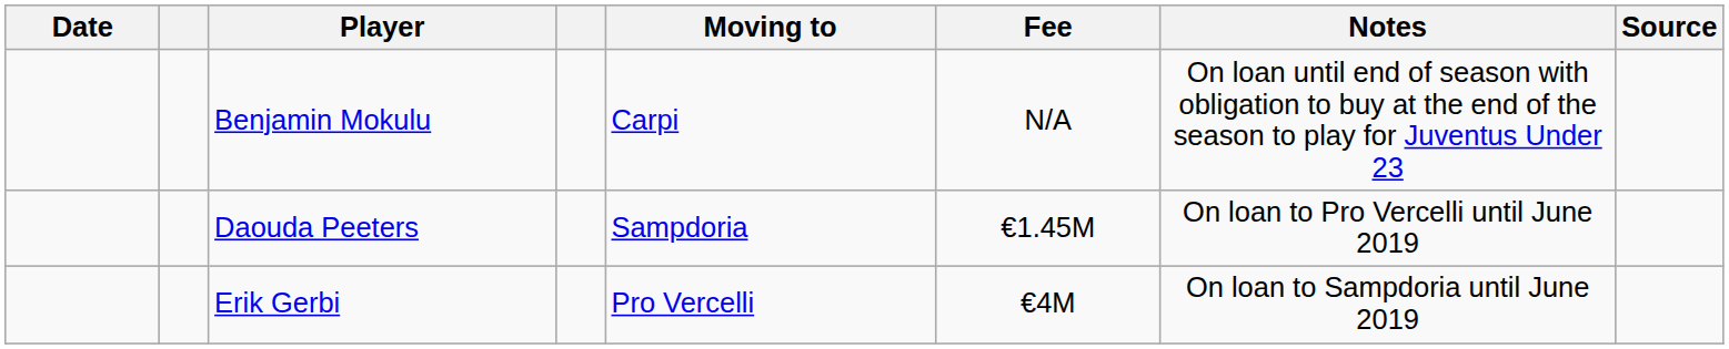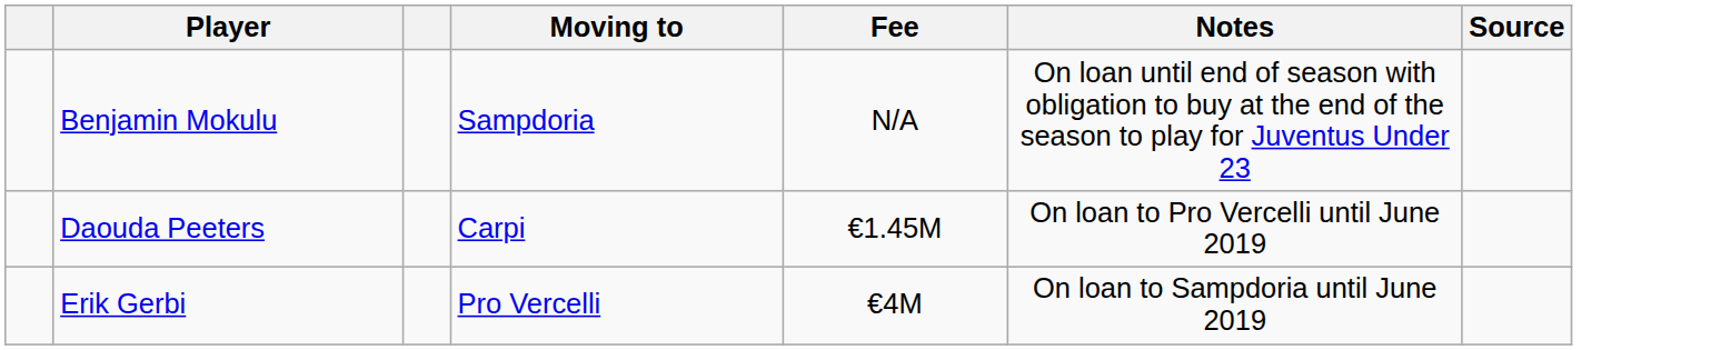- column: Date
Benjamin Mokulu | Moving to: Carpi -> Sampdoria
Daouda Peeters | Moving to: Sampdoria -> Carpi
